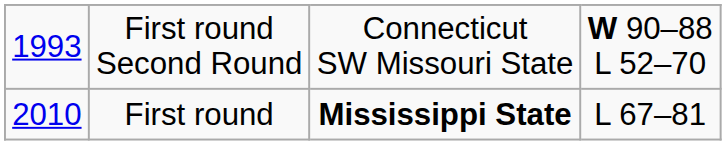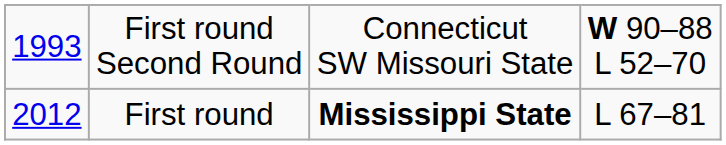First round | column 1: 2010 -> 2012
